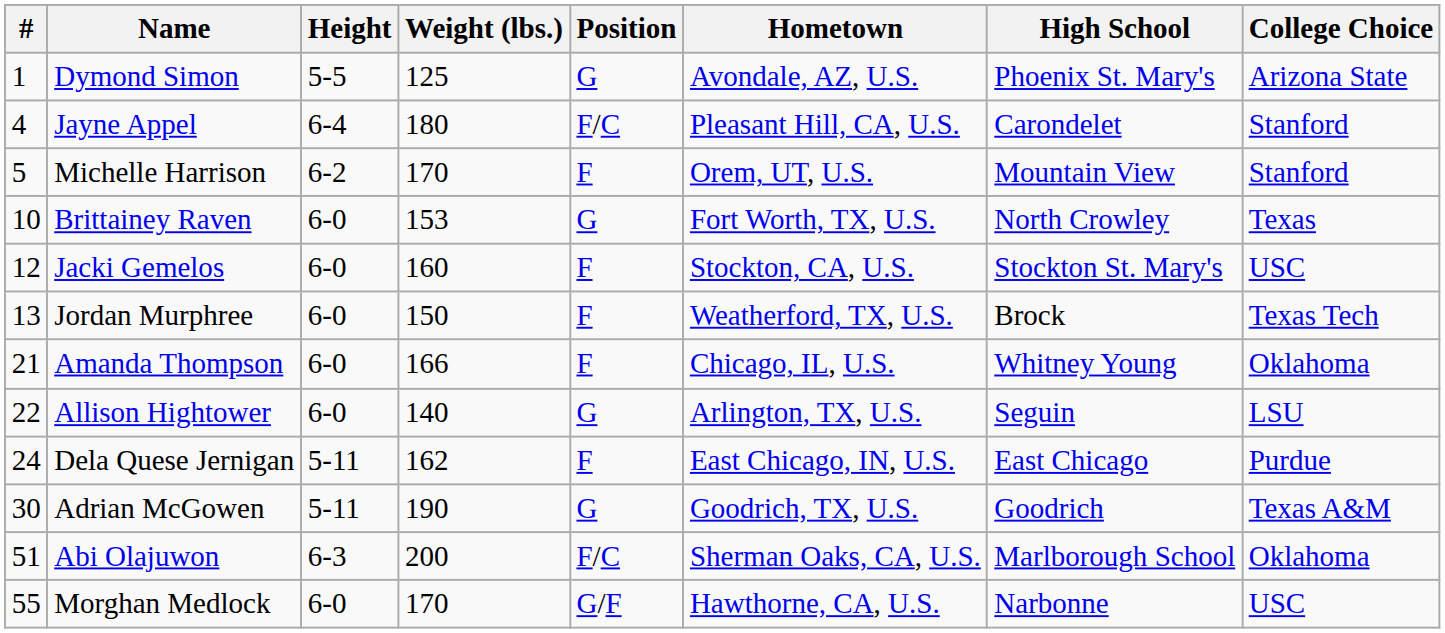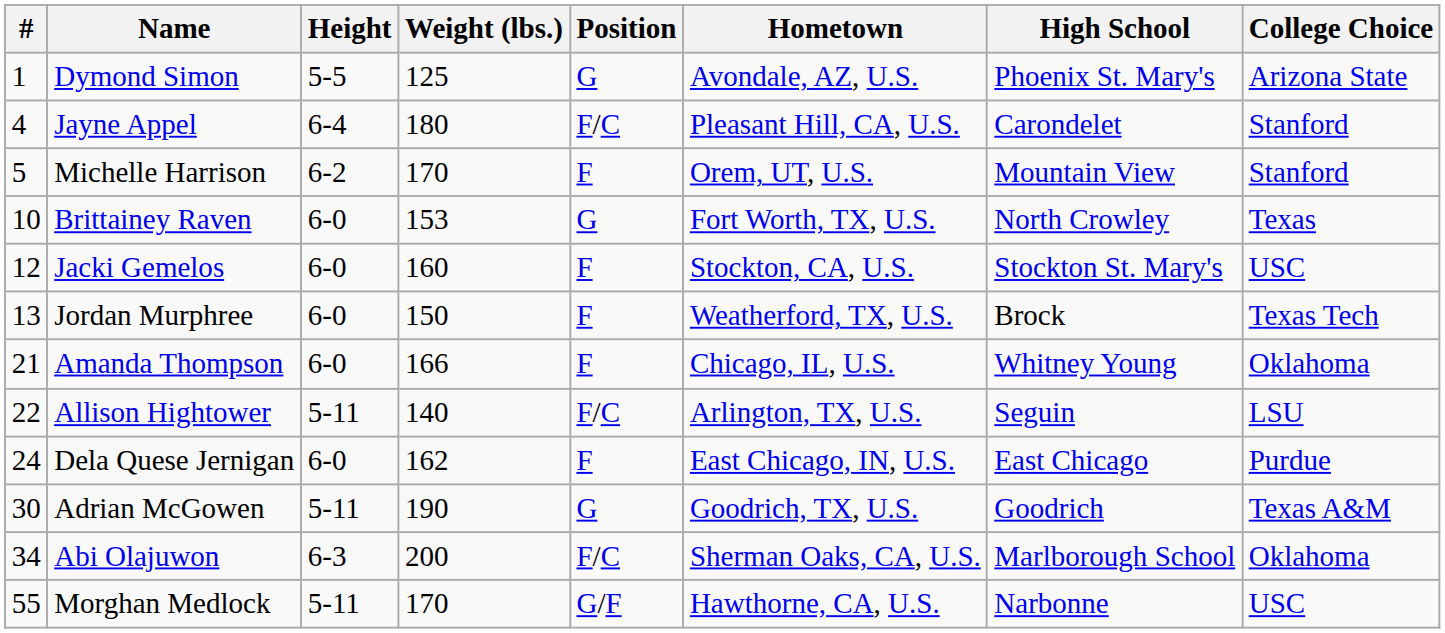Allison Hightower | Height: 6-0 -> 5-11
Allison Hightower | Position: G -> F/C
Dela Quese Jernigan | Height: 5-11 -> 6-0
Abi Olajuwon | #: 51 -> 34
Morghan Medlock | Height: 6-0 -> 5-11
